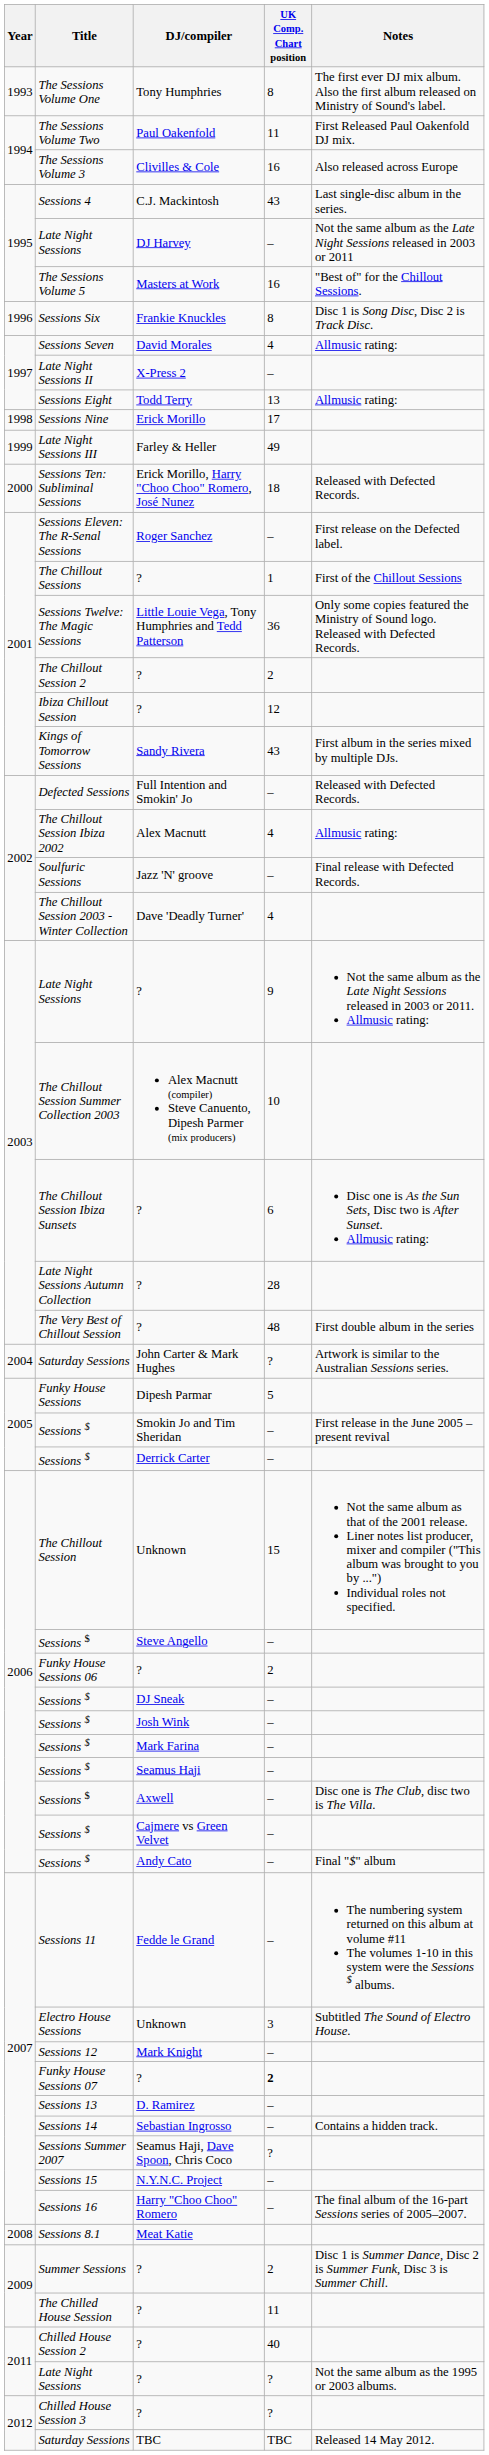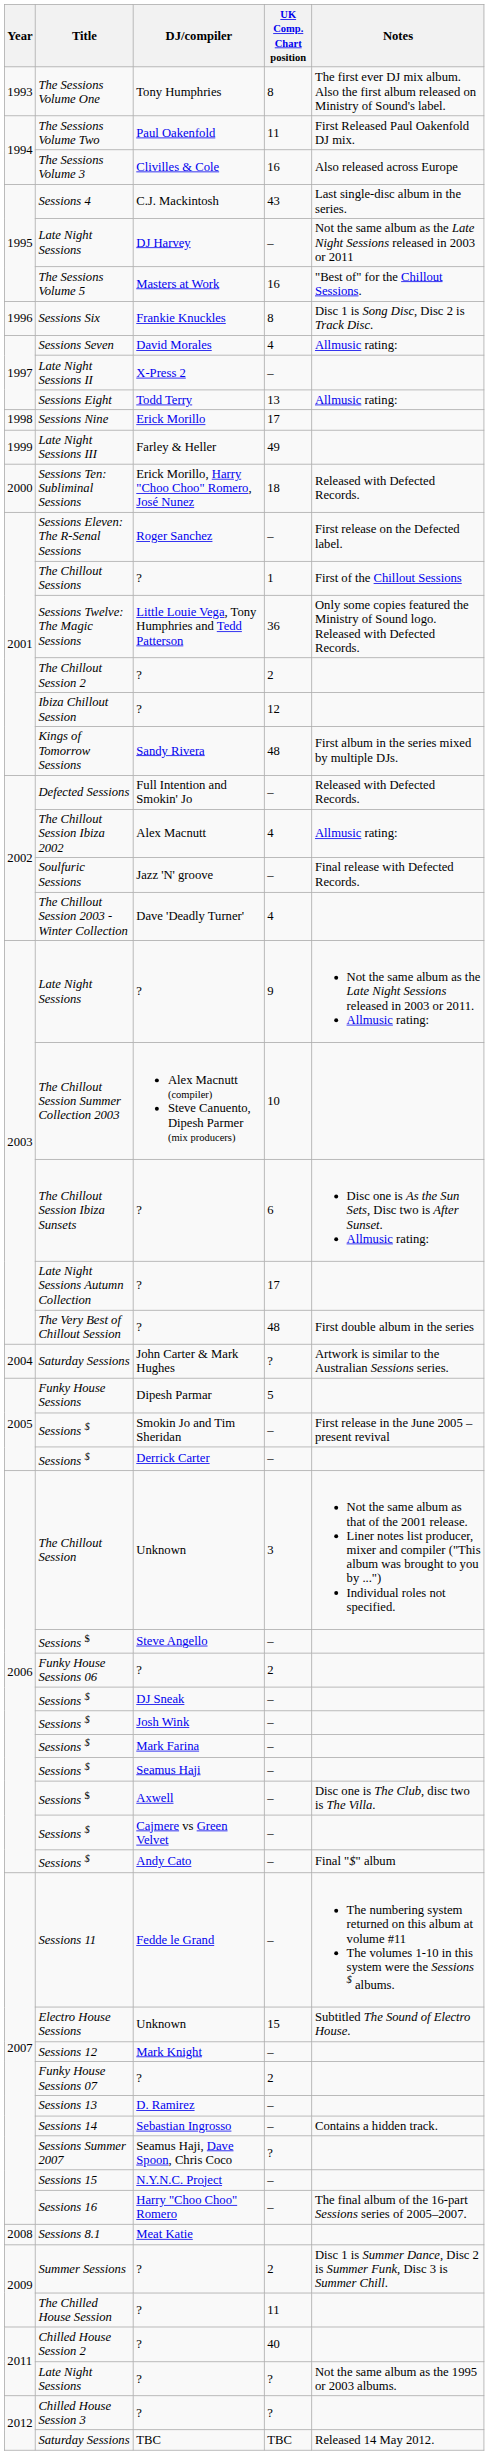Kings of Tomorrow Sessions | UK Comp. Chart position: 43 -> 48
Late Night Sessions Autumn Collection | UK Comp. Chart position: 28 -> 17
The Chillout Session | UK Comp. Chart position: 15 -> 3
Electro House Sessions | UK Comp. Chart position: 3 -> 15
Funky House Sessions 07 | UK Comp. Chart position: bold -> normal
